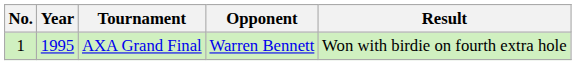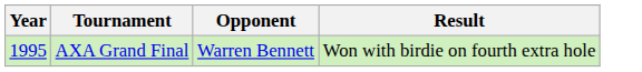- column: No. | 1
